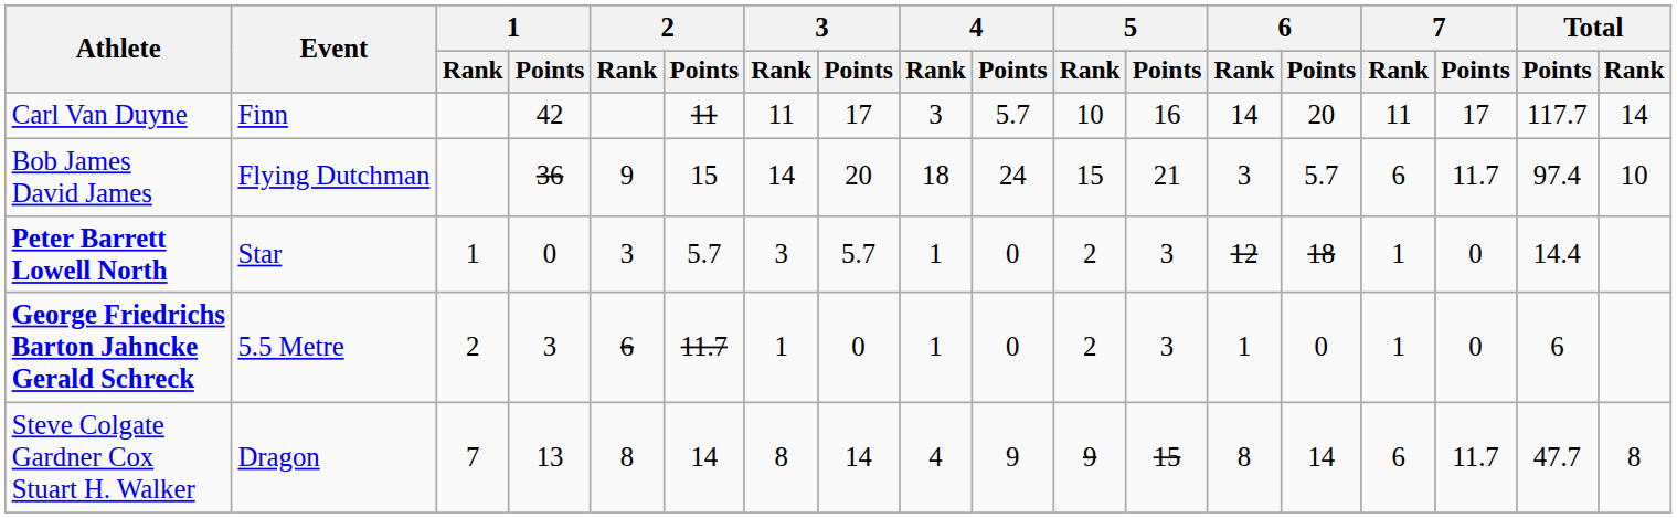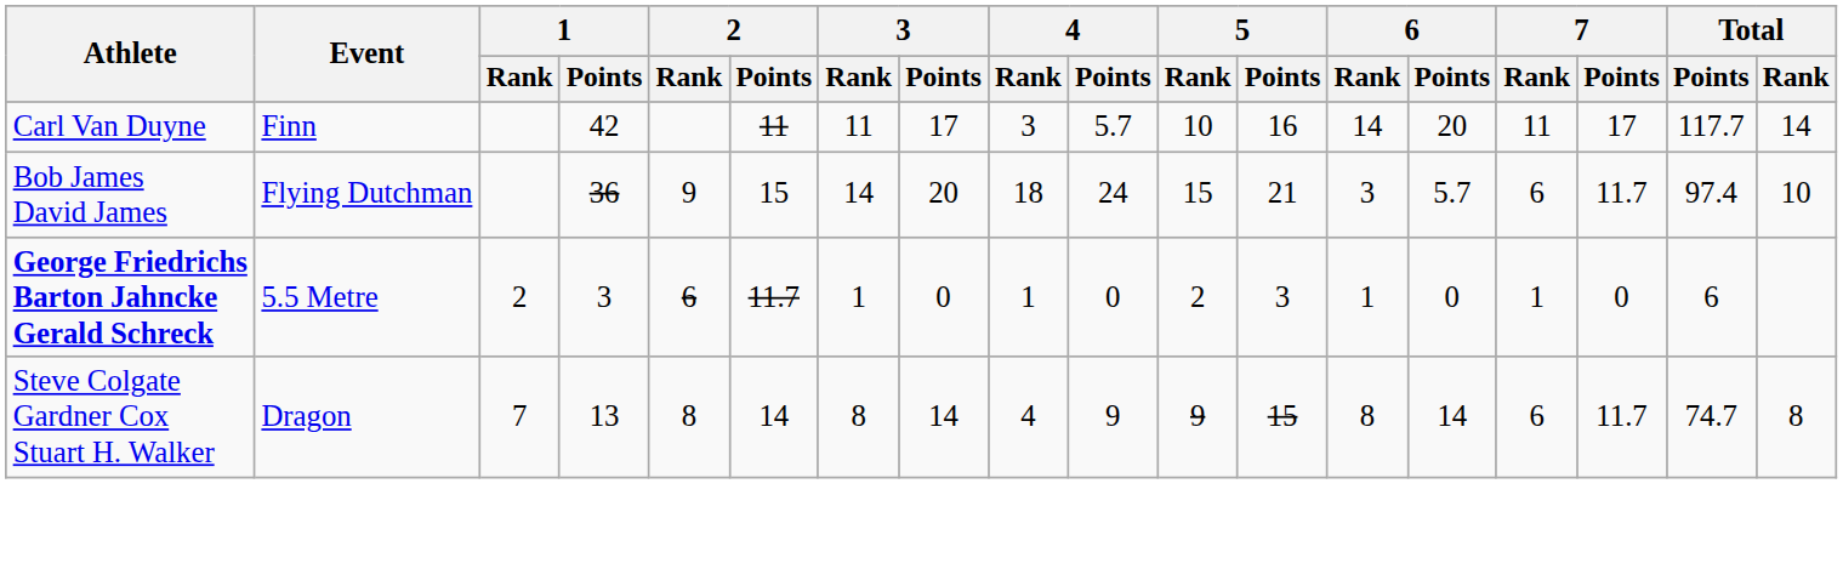- row: Peter Barrett Lowell North | Star | 1 | 0 | 3 | 5.7 | 3 | 5.7 | 1 | 0 | 2 | 3 | 12 | 18 | 1 | 0 | 14.4
Steve Colgate Gardner Cox Stuart H. Walker | Total / Points: 47.7 -> 74.7
